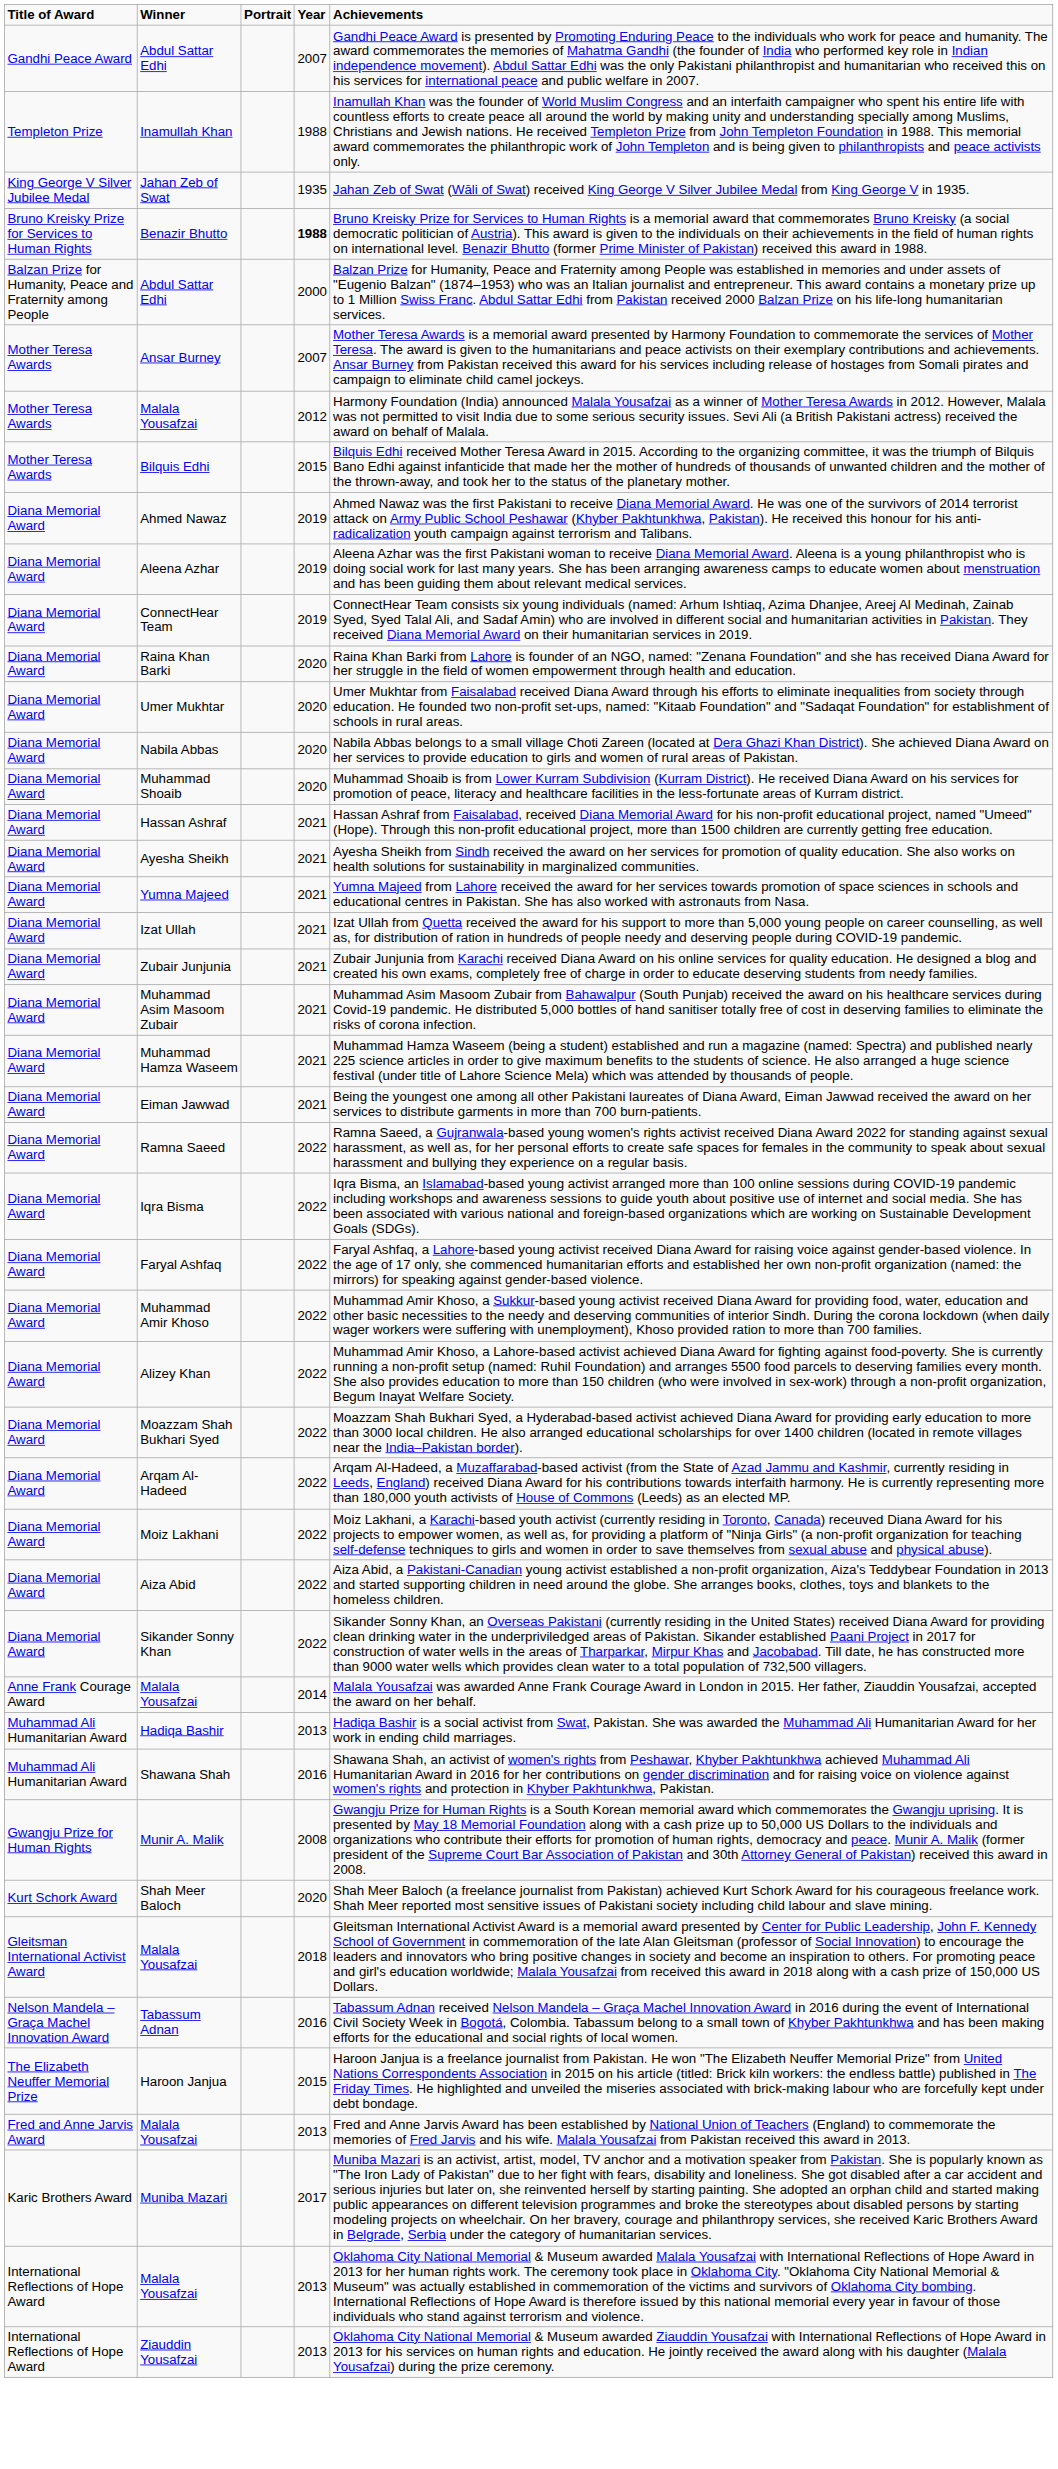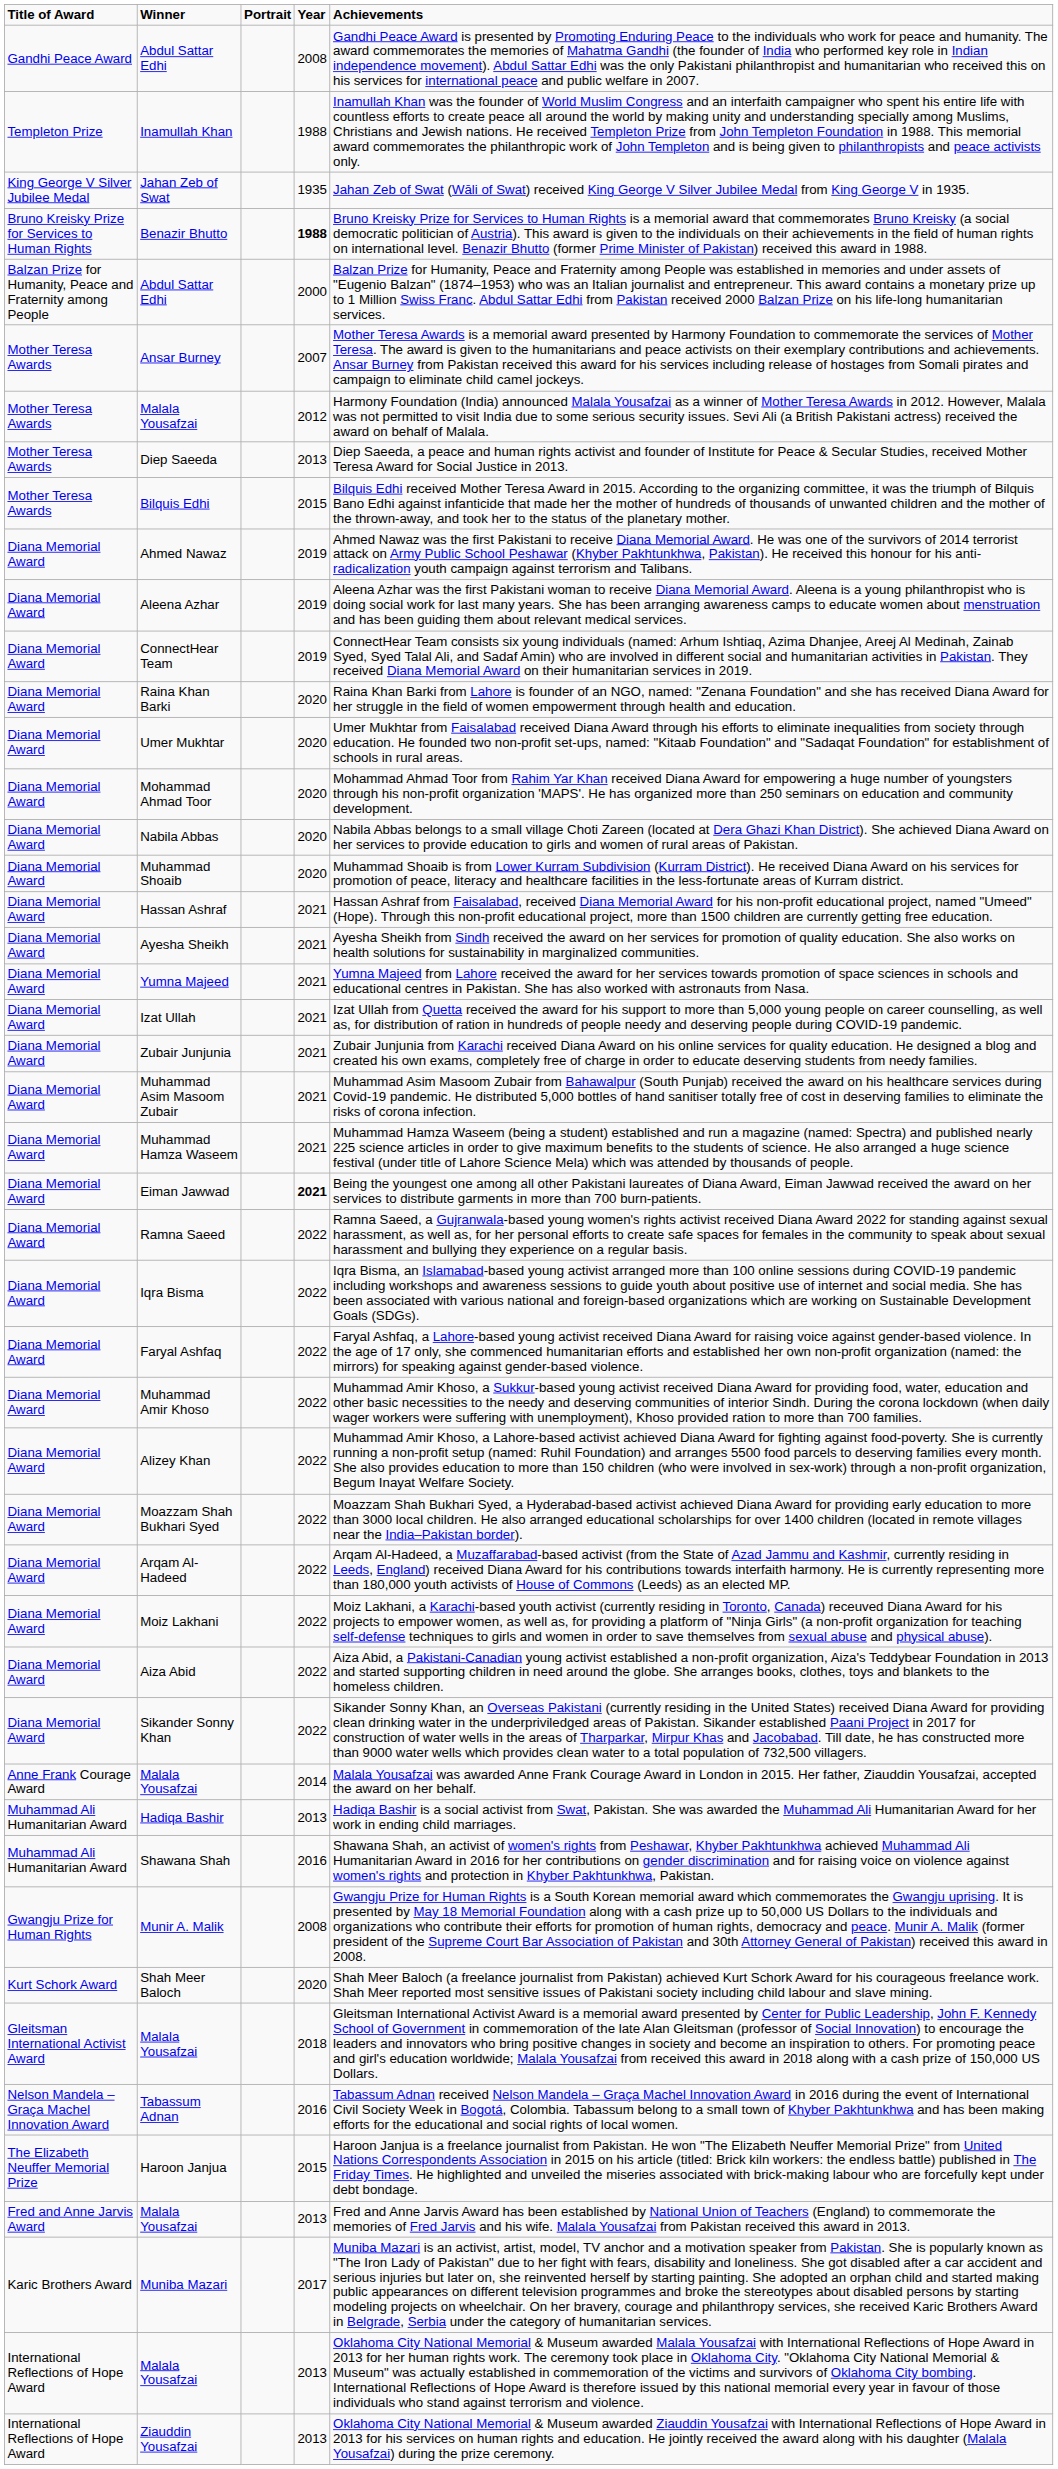Gandhi Peace Award / Abdul Sattar Edhi | Year: 2007 -> 2008
+ row: Mother Teresa Awards | Diep Saeeda | 2013 | Diep Saeeda, a peace and human rights activist and founder of Institute for Peace & Secular Studies, received Mother Teresa Award for Social Justice in 2013.
+ row: Diana Memorial Award | Mohammad Ahmad Toor | 2020 | Mohammad Ahmad Toor from Rahim Yar Khan received Diana Award for empowering a huge number of youngsters through his non-profit organization 'MAPS'. He has organized more than 250 seminars on education and community development.
Eiman Jawwad | Year: normal -> bold
